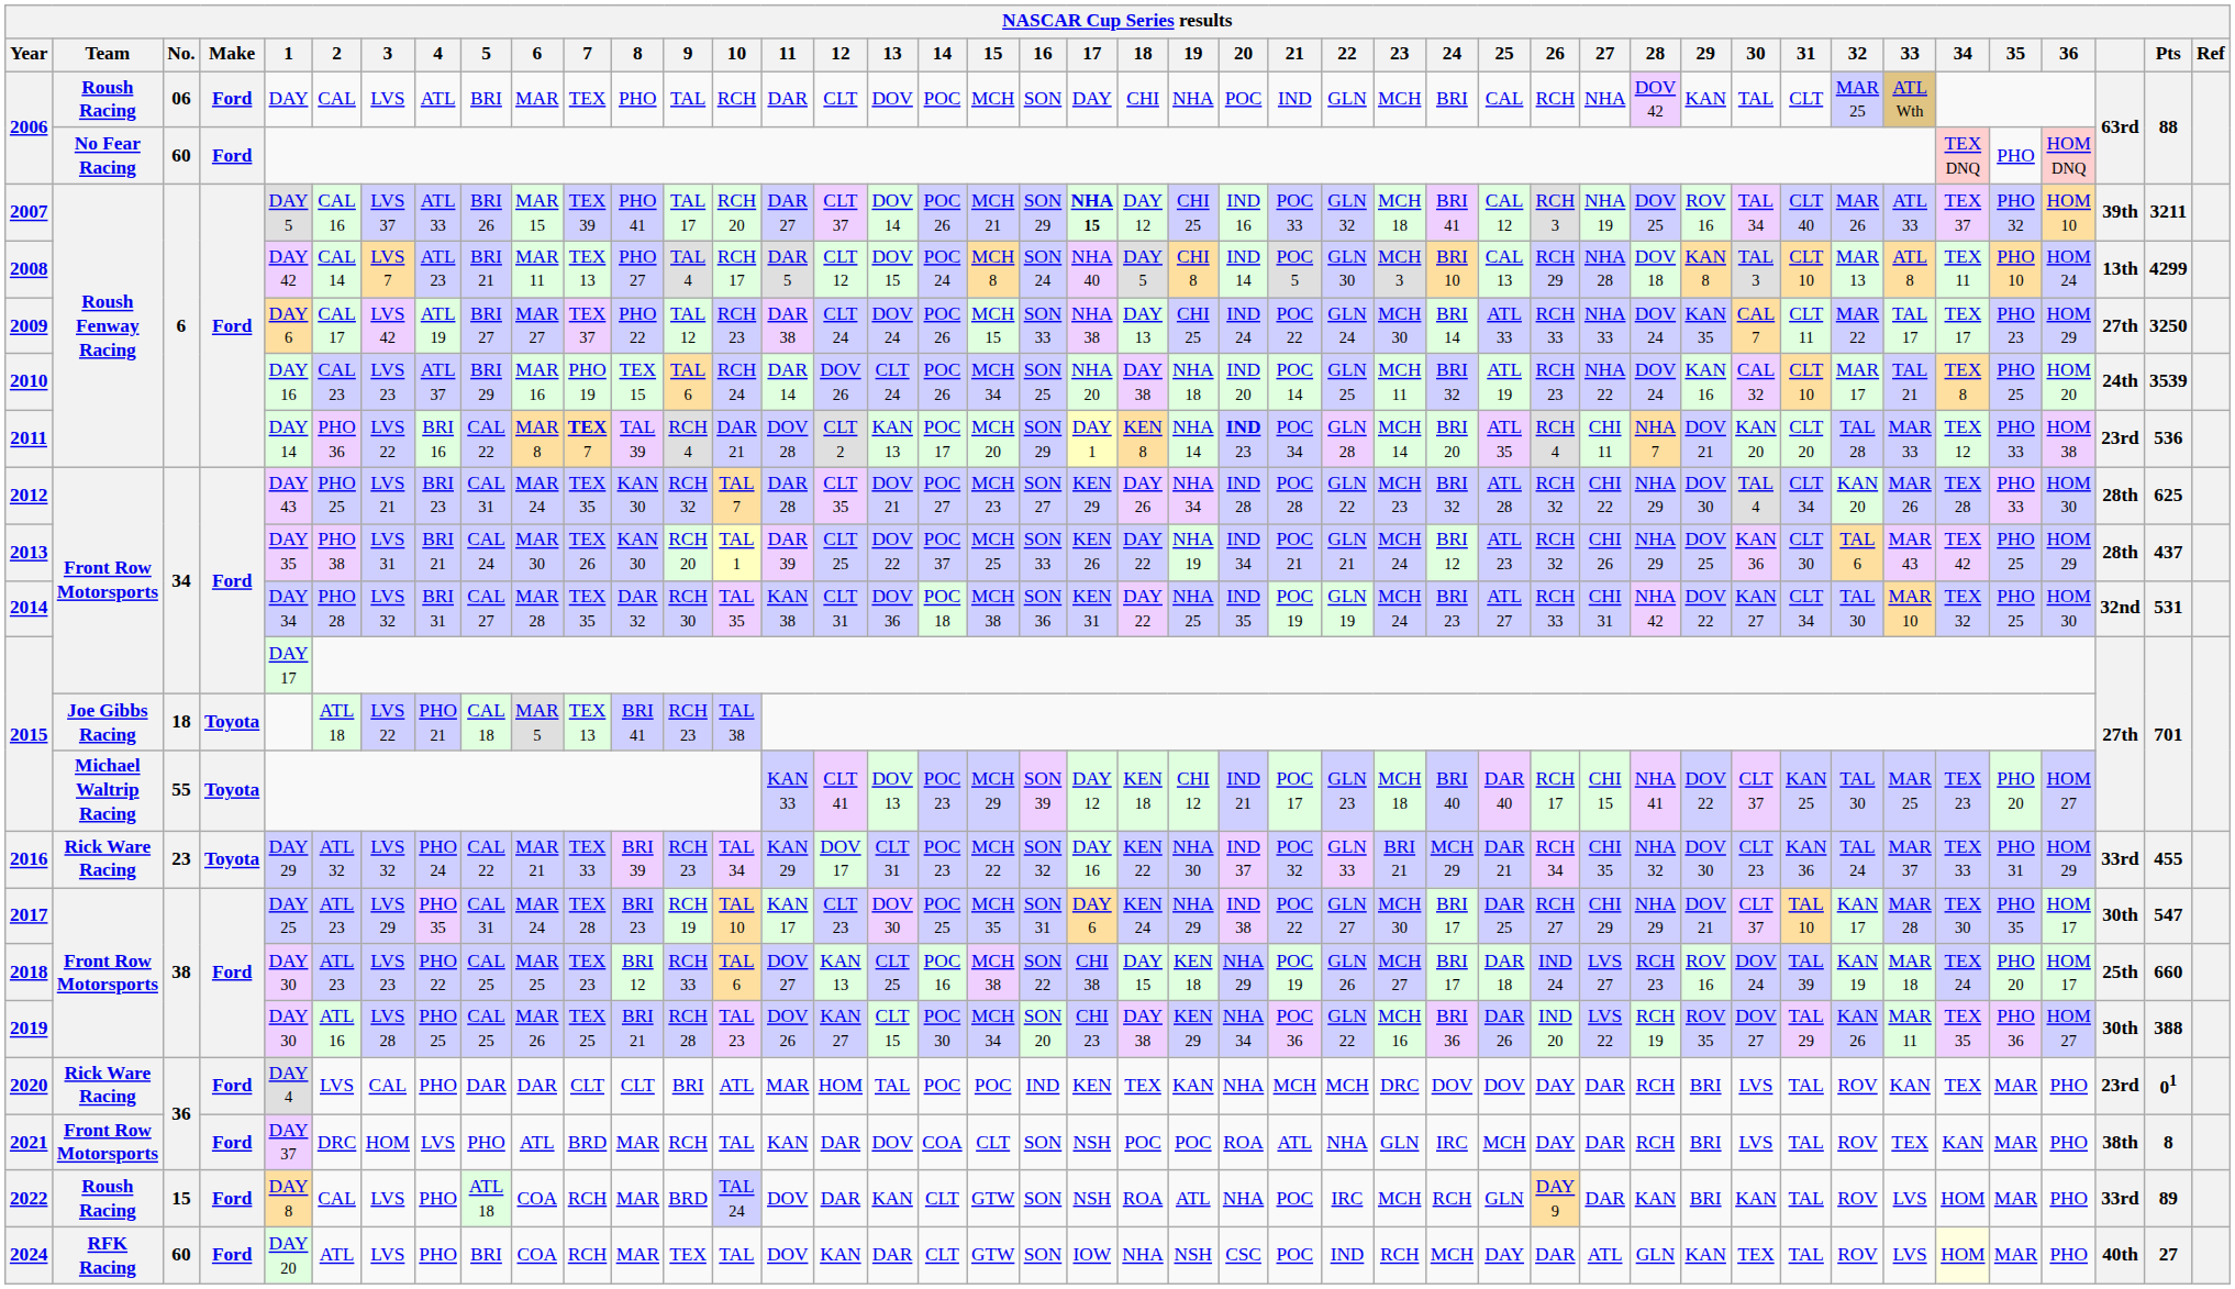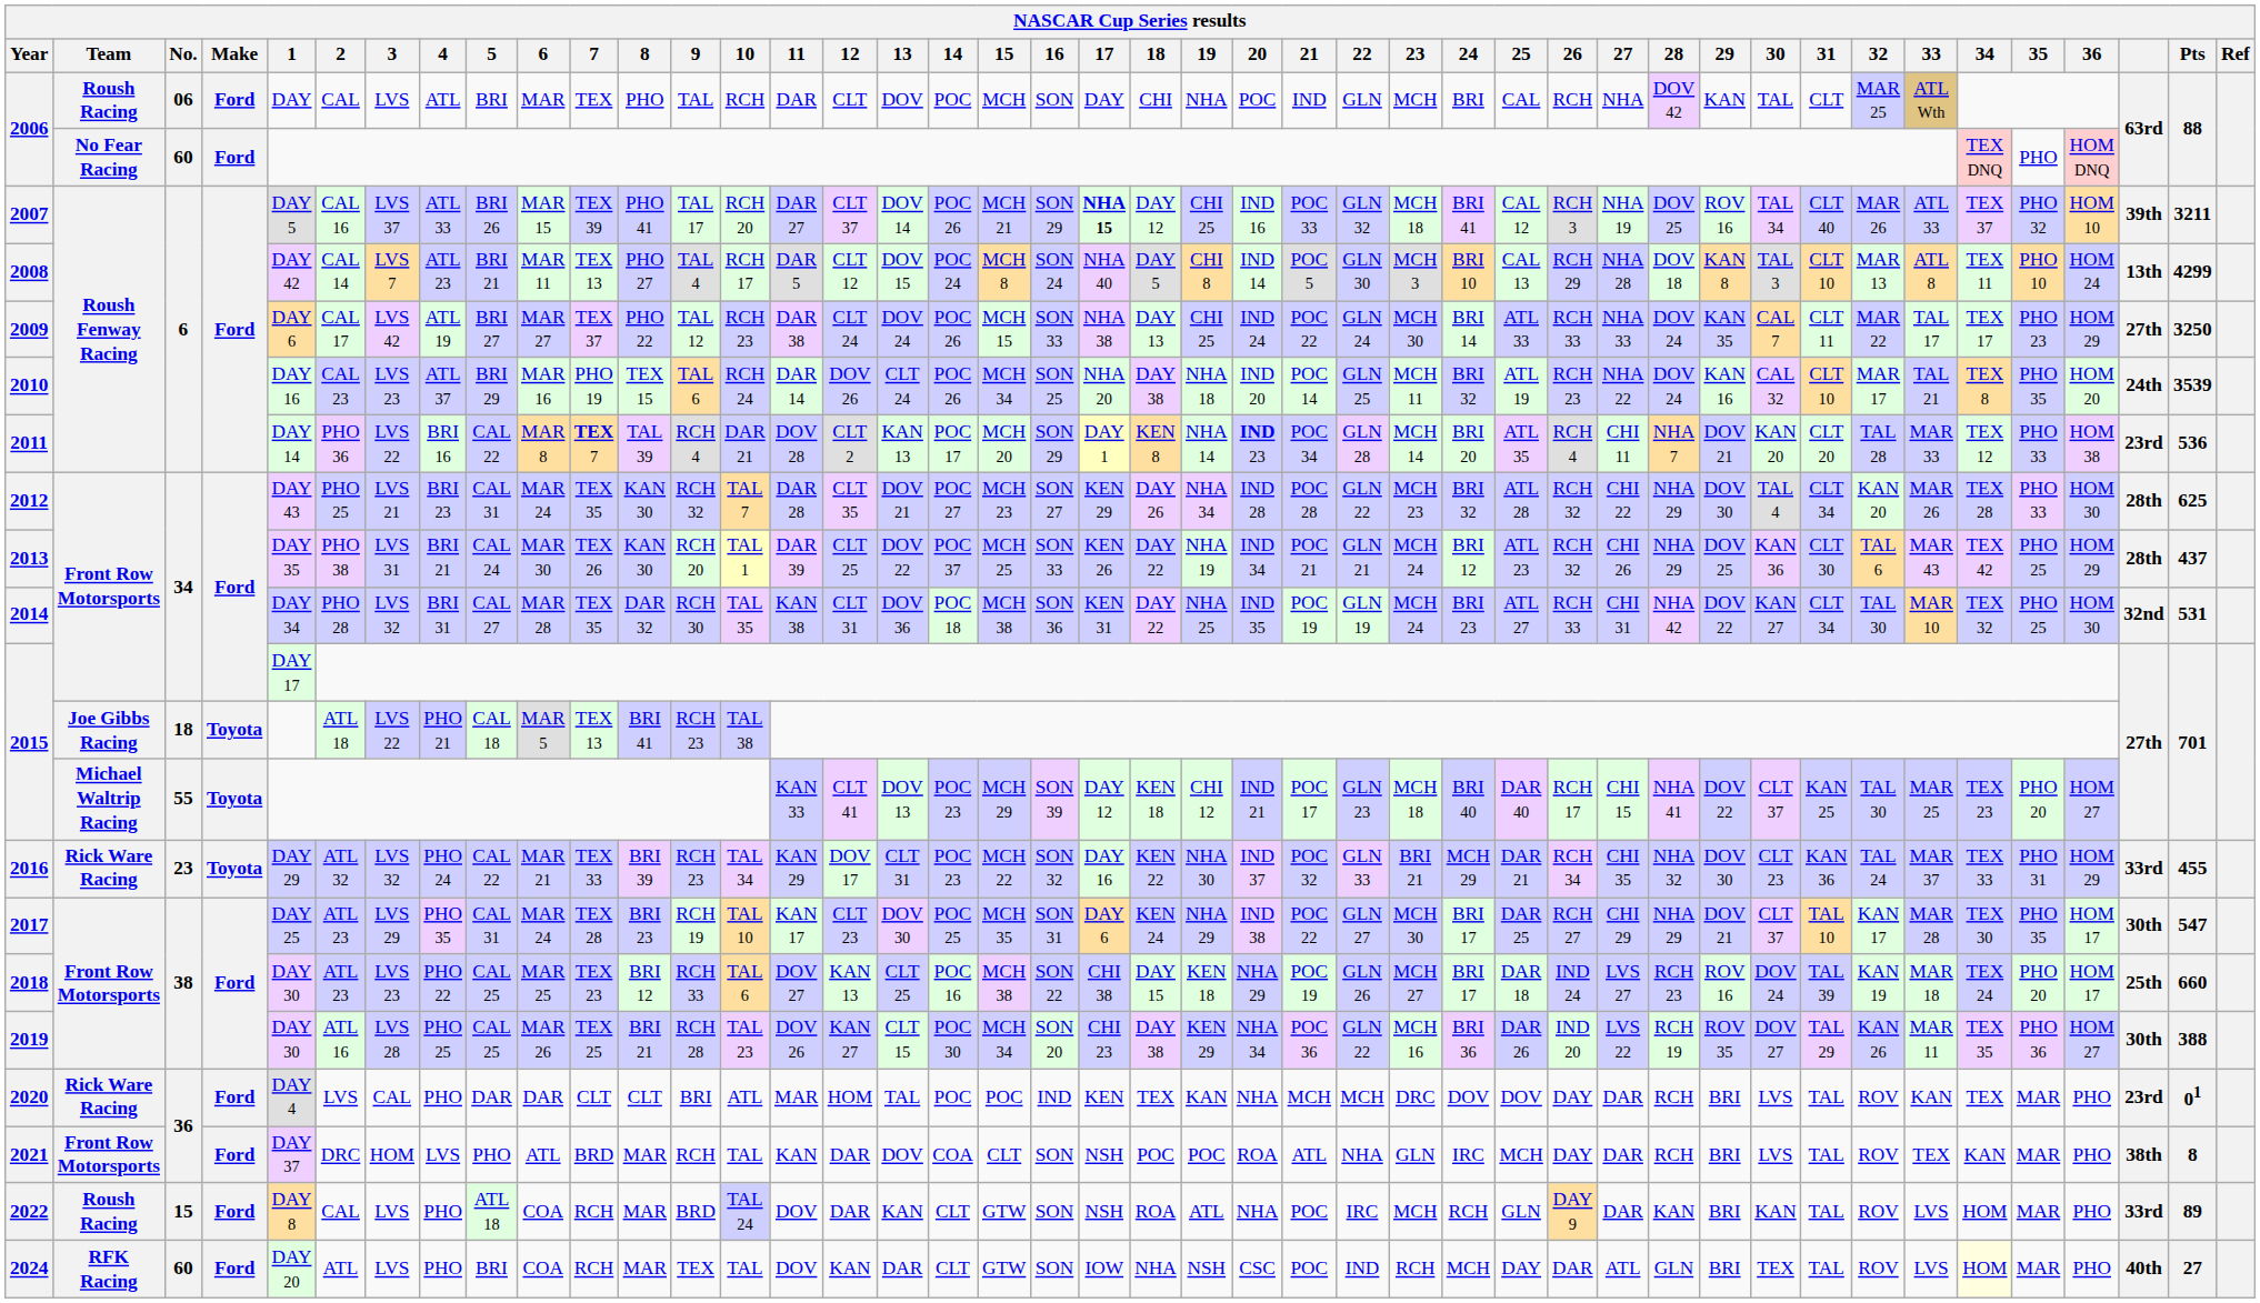2010 | 35: PHO 25 -> PHO 35
2024 | 29: KAN -> BRI
